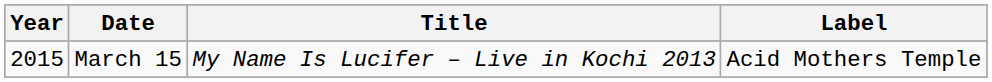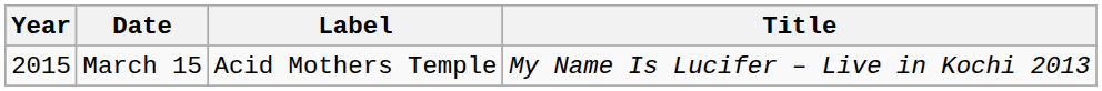columns swapped: Title <-> Label
